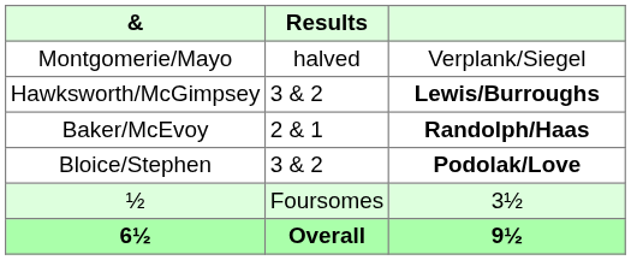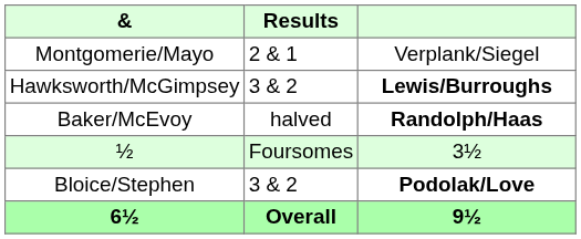Montgomerie/Mayo | Results: halved -> 2 & 1
Baker/McEvoy | Results: 2 & 1 -> halved
rows swapped: Bloice/Stephen <-> ½
